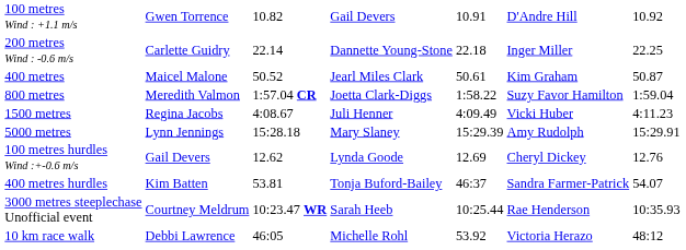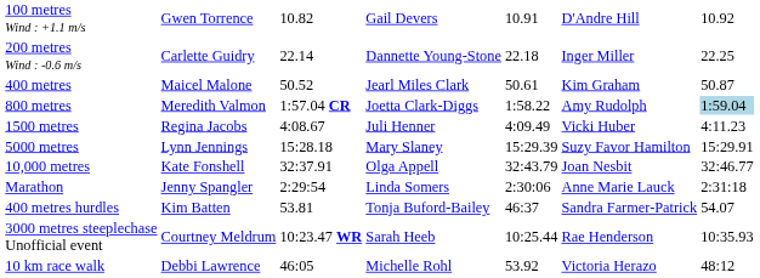800 metres | column 6: Suzy Favor Hamilton -> Amy Rudolph
800 metres | column 7: no background -> lightblue background
5000 metres | column 6: Amy Rudolph -> Suzy Favor Hamilton
+ row: 10,000 metres | Kate Fonshell | 32:37.91 | Olga Appell | 32:43.79 | Joan Nesbit | 32:46.77
+ row: Marathon | Jenny Spangler | 2:29:54 | Linda Somers | 2:30:06 | Anne Marie Lauck | 2:31:18
- row: 100 metres hurdles Wind :+-0.6 m/s | Gail Devers | 12.62 | Lynda Goode | 12.69 | Cheryl Dickey | 12.76
